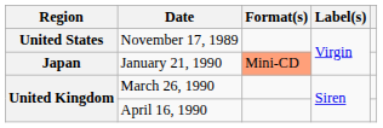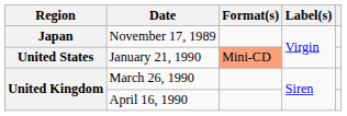November 17, 1989 | Region: United States -> Japan
January 21, 1990 | Region: Japan -> United States
